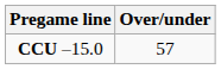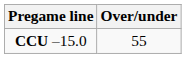CCU –15.0 | Over/under: 57 -> 55
